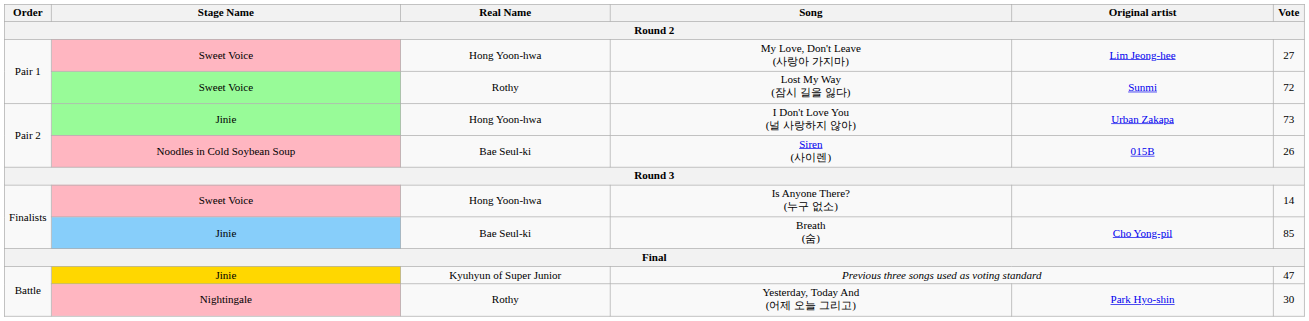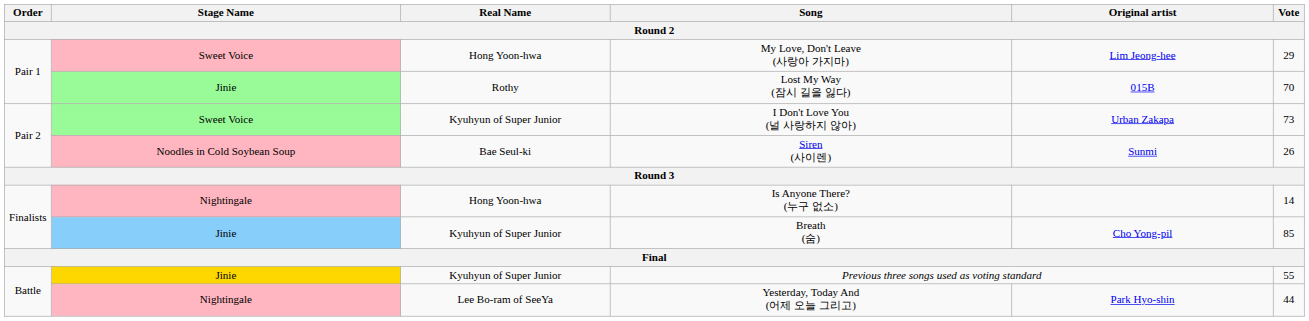My Love, Don't Leave (사랑아 가지마) | Vote: 27 -> 29
Lost My Way (잠시 길을 잃다) | Stage Name: Sweet Voice -> Jinie
Lost My Way (잠시 길을 잃다) | Original artist: Sunmi -> 015B
Lost My Way (잠시 길을 잃다) | Vote: 72 -> 70
I Don't Love You (널 사랑하지 않아) | Stage Name: Jinie -> Sweet Voice
I Don't Love You (널 사랑하지 않아) | Real Name: Hong Yoon-hwa -> Kyuhyun of Super Junior
Siren (사이렌) | Original artist: 015B -> Sunmi
Is Anyone There? (누구 없소) | Stage Name: Sweet Voice -> Nightingale
Breath (숨) | Real Name: Bae Seul-ki -> Kyuhyun of Super Junior
Previous three songs used as voting standard | Vote: 47 -> 55
Yesterday, Today And (어제 오늘 그리고) | Real Name: Rothy -> Lee Bo-ram of SeeYa
Yesterday, Today And (어제 오늘 그리고) | Vote: 30 -> 44
